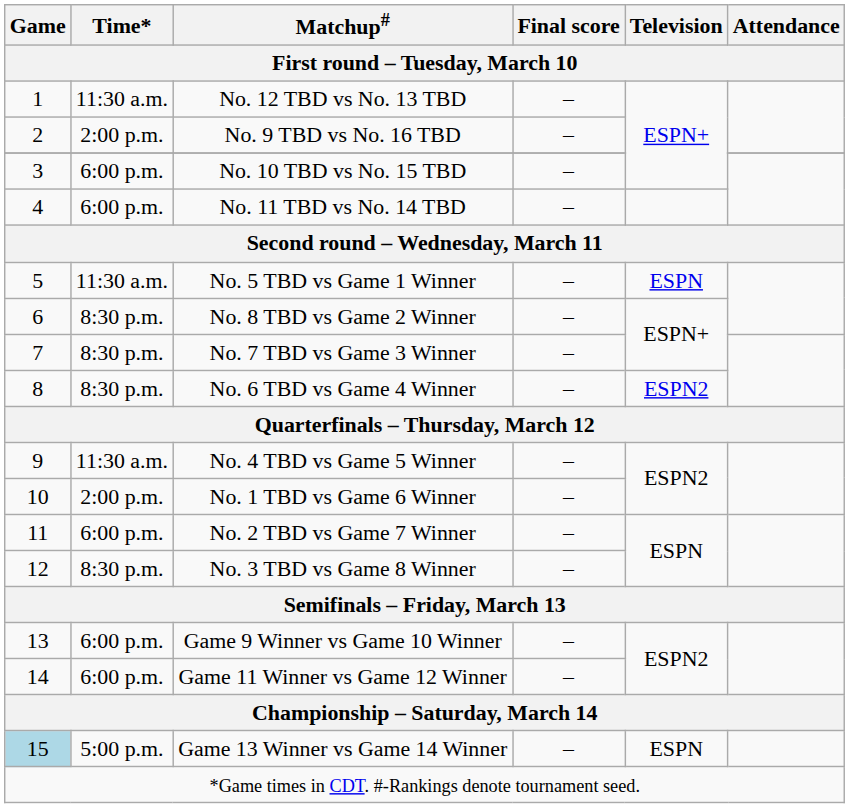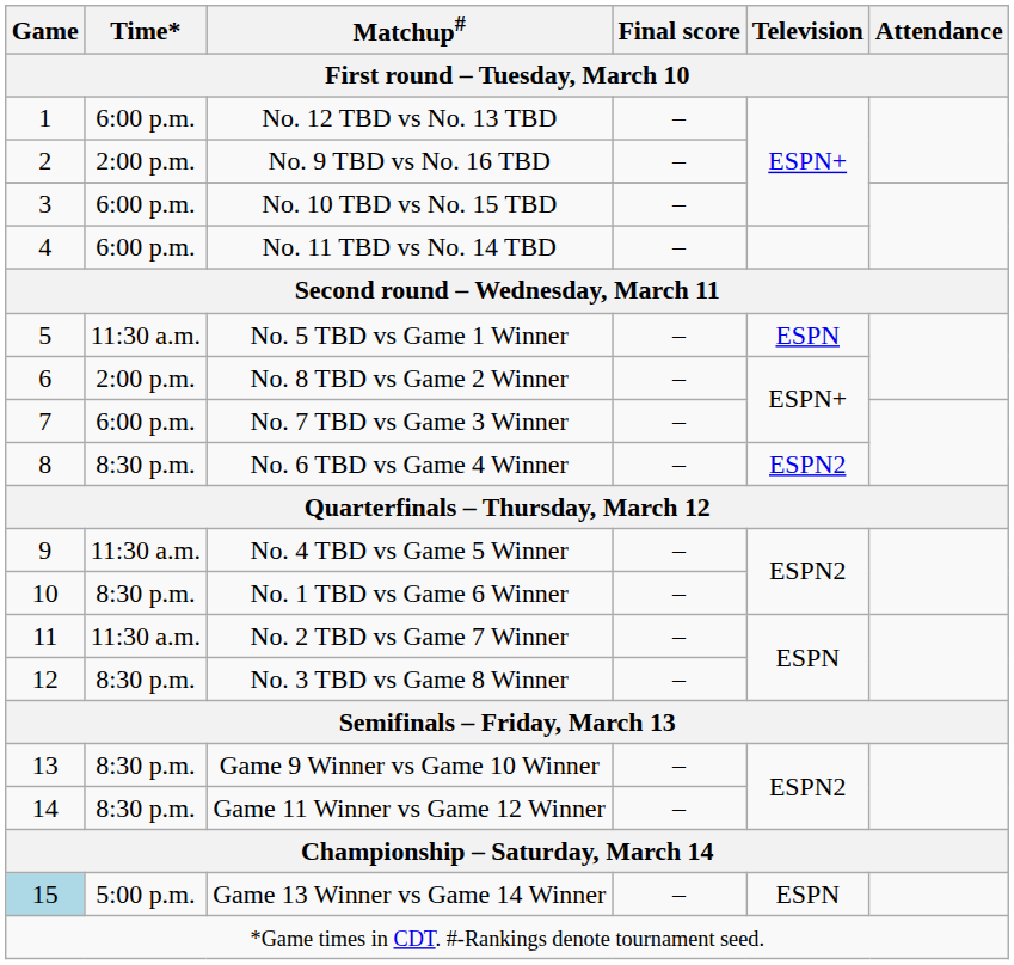No. 12 TBD vs No. 13 TBD | Time*: 11:30 a.m. -> 6:00 p.m.
No. 8 TBD vs Game 2 Winner | Time*: 8:30 p.m. -> 2:00 p.m.
No. 7 TBD vs Game 3 Winner | Time*: 8:30 p.m. -> 6:00 p.m.
No. 1 TBD vs Game 6 Winner | Time*: 2:00 p.m. -> 8:30 p.m.
No. 2 TBD vs Game 7 Winner | Time*: 6:00 p.m. -> 11:30 a.m.
Game 9 Winner vs Game 10 Winner | Time*: 6:00 p.m. -> 8:30 p.m.
Game 11 Winner vs Game 12 Winner | Time*: 6:00 p.m. -> 8:30 p.m.
